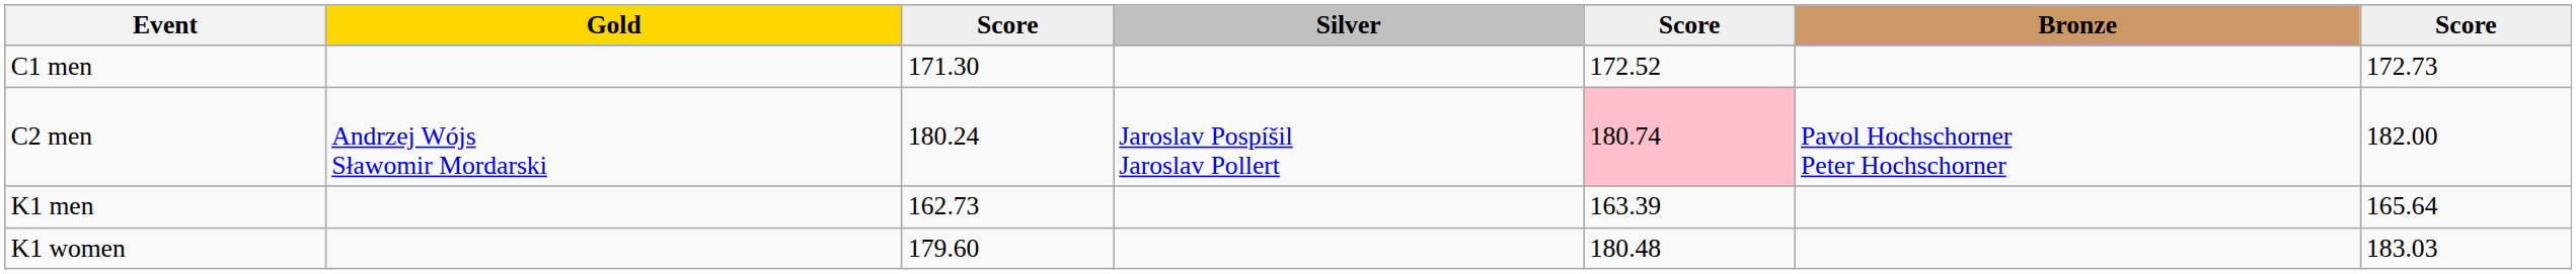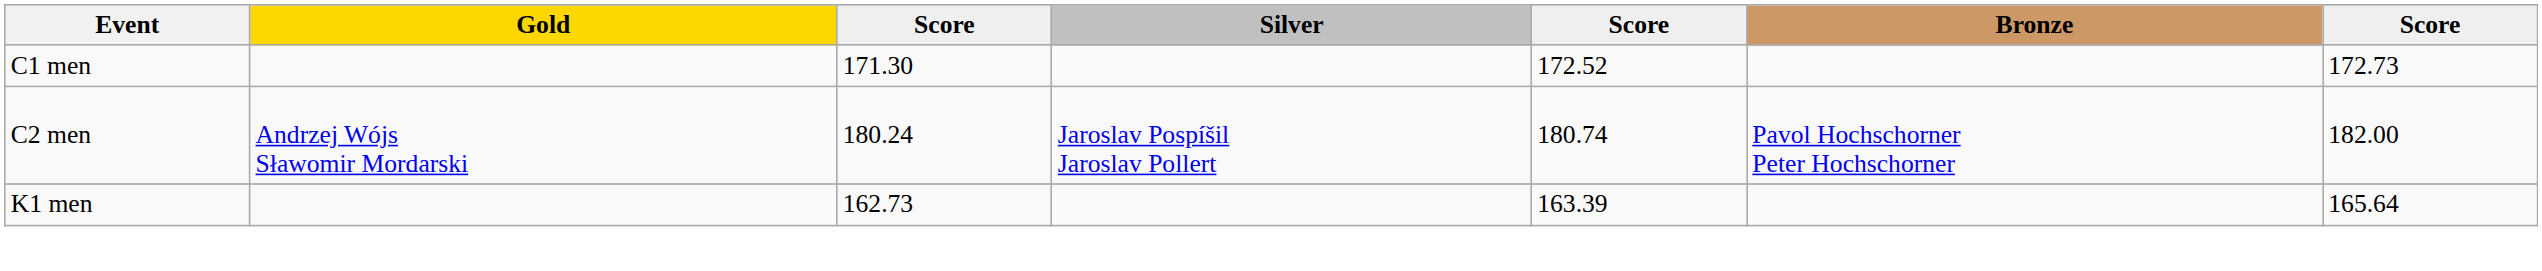C2 men | column 5: pink background -> no background
- row: K1 women | 179.60 | 180.48 | 183.03
